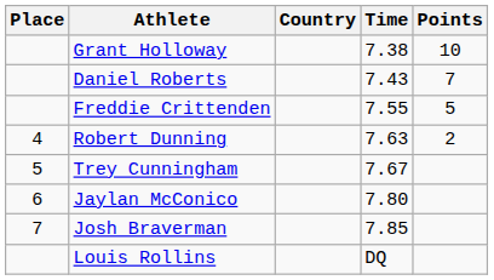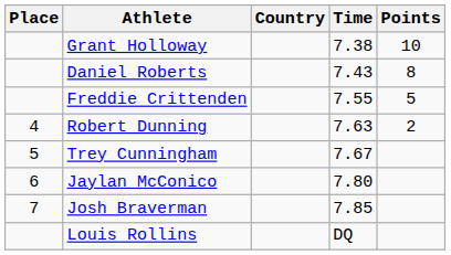Daniel Roberts | Points: 7 -> 8
